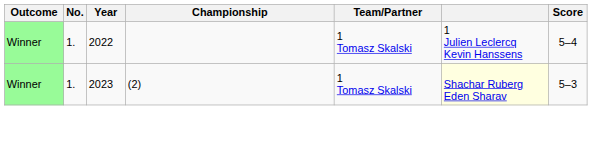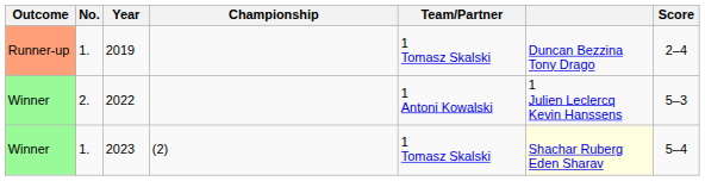+ row: Runner-up | 1. | 2019 | 1 Tomasz Skalski | Duncan Bezzina Tony Drago | 2–4
2022 | No.: 1. -> 2.
2022 | Team/Partner: 1 Tomasz Skalski -> 1 Antoni Kowalski
2022 | Score: 5–4 -> 5–3
2023 | Score: 5–3 -> 5–4
